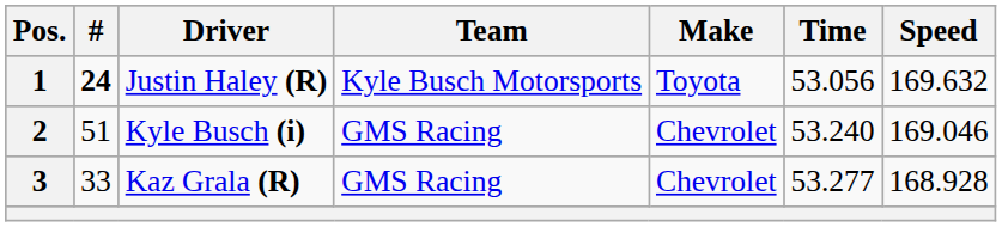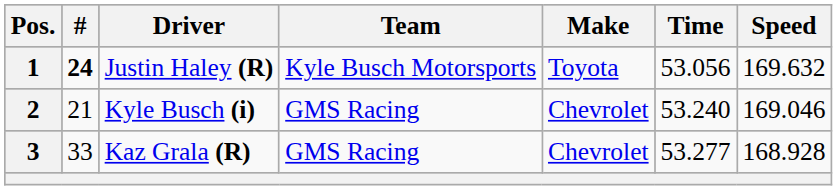2 | #: 51 -> 21
